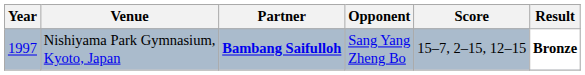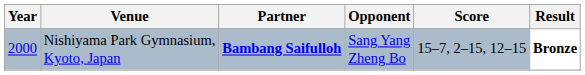Nishiyama Park Gymnasium, Kyoto, Japan | Year: 1997 -> 2000
